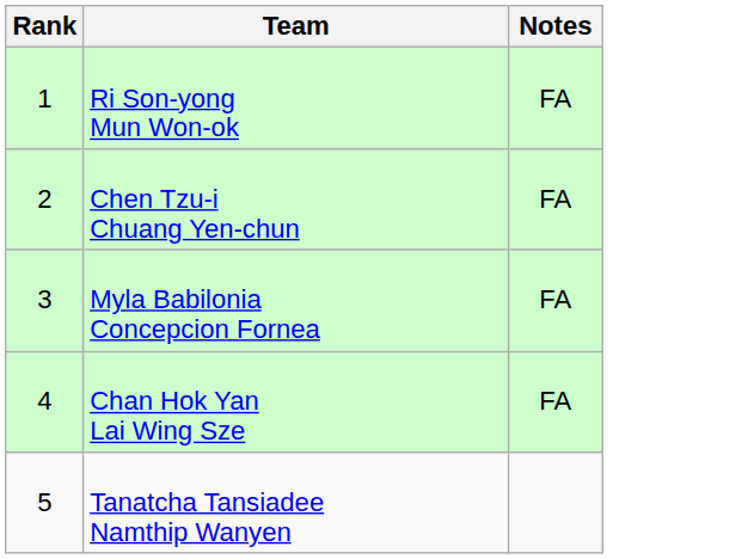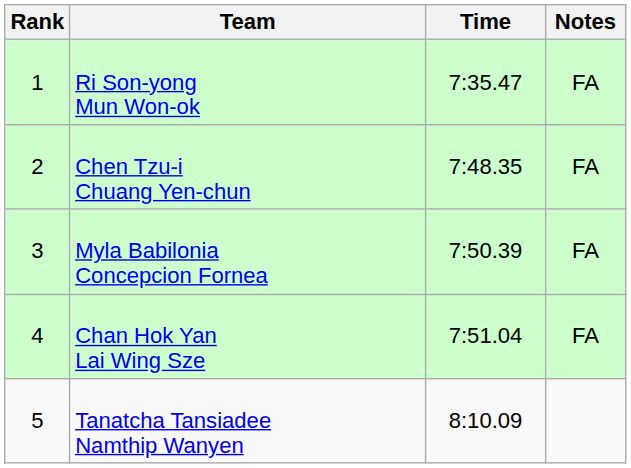+ column: Time | 7:35.47 | 7:48.35 | 7:50.39 | 7:51.04 | 8:10.09
